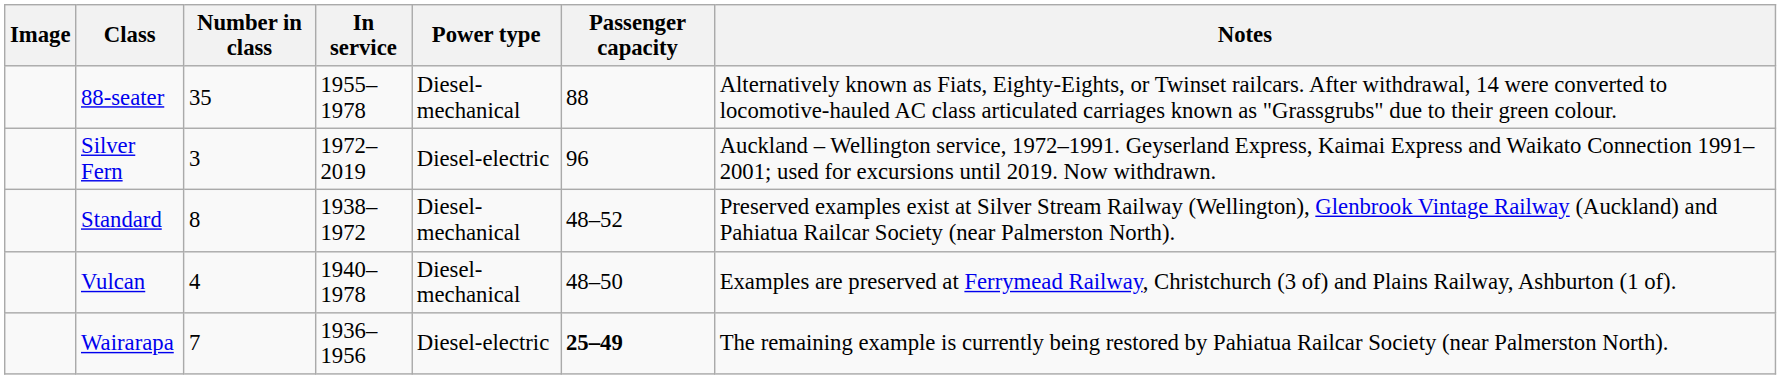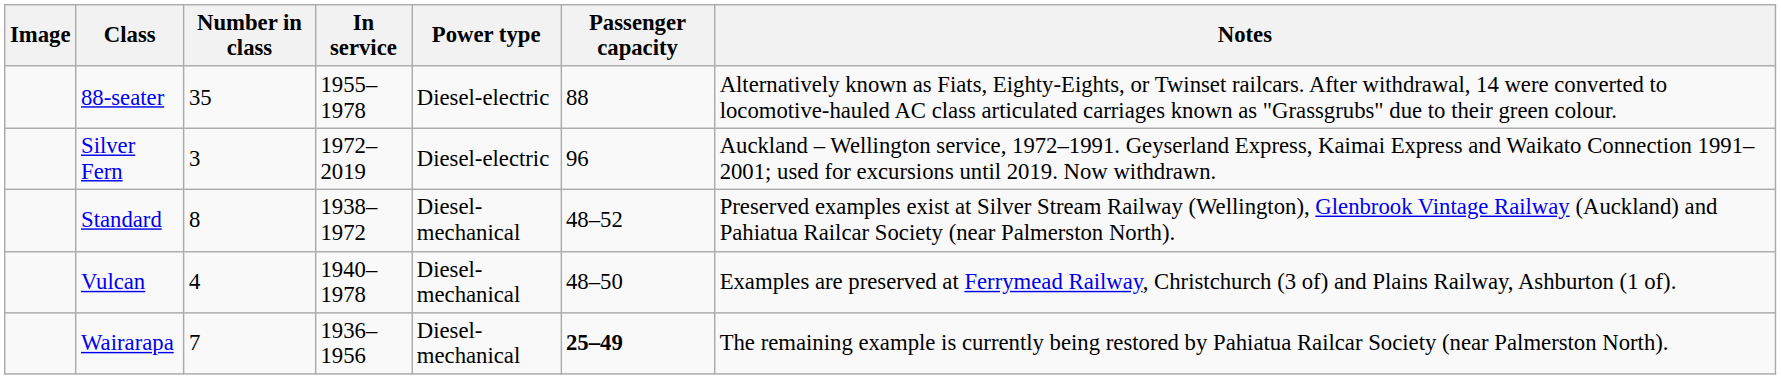88-seater | Power type: Diesel-mechanical -> Diesel-electric
Wairarapa | Power type: Diesel-electric -> Diesel-mechanical
